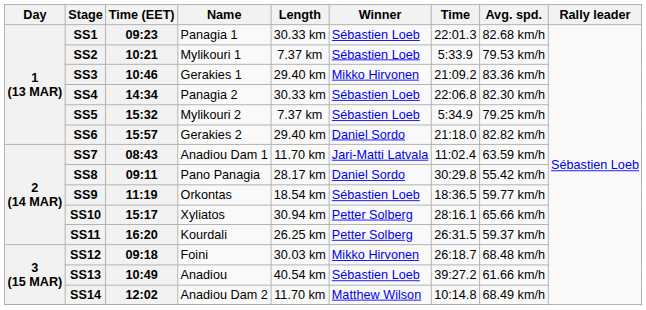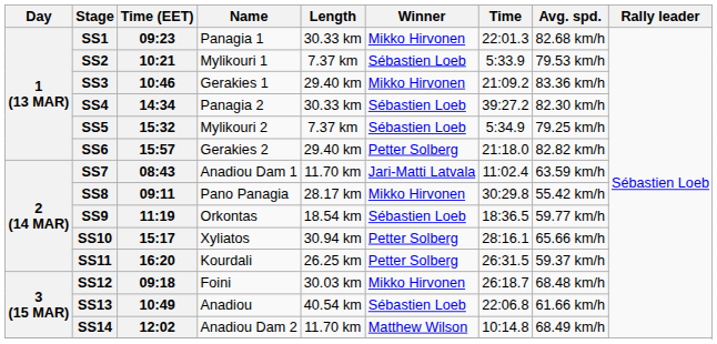SS1 | Winner: Sébastien Loeb -> Mikko Hirvonen
SS4 | Time: 22:06.8 -> 39:27.2
SS6 | Winner: Daniel Sordo -> Petter Solberg
SS8 | Winner: Daniel Sordo -> Mikko Hirvonen
SS13 | Time: 39:27.2 -> 22:06.8
